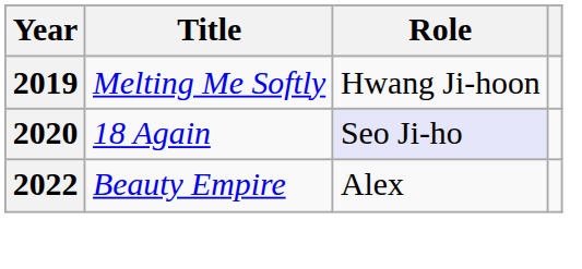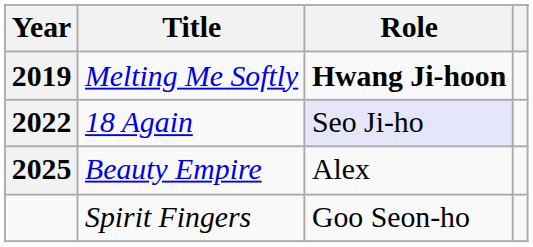Melting Me Softly | Role: normal -> bold
18 Again | Year: 2020 -> 2022
Beauty Empire | Year: 2022 -> 2025
+ row: Spirit Fingers | Goo Seon-ho
